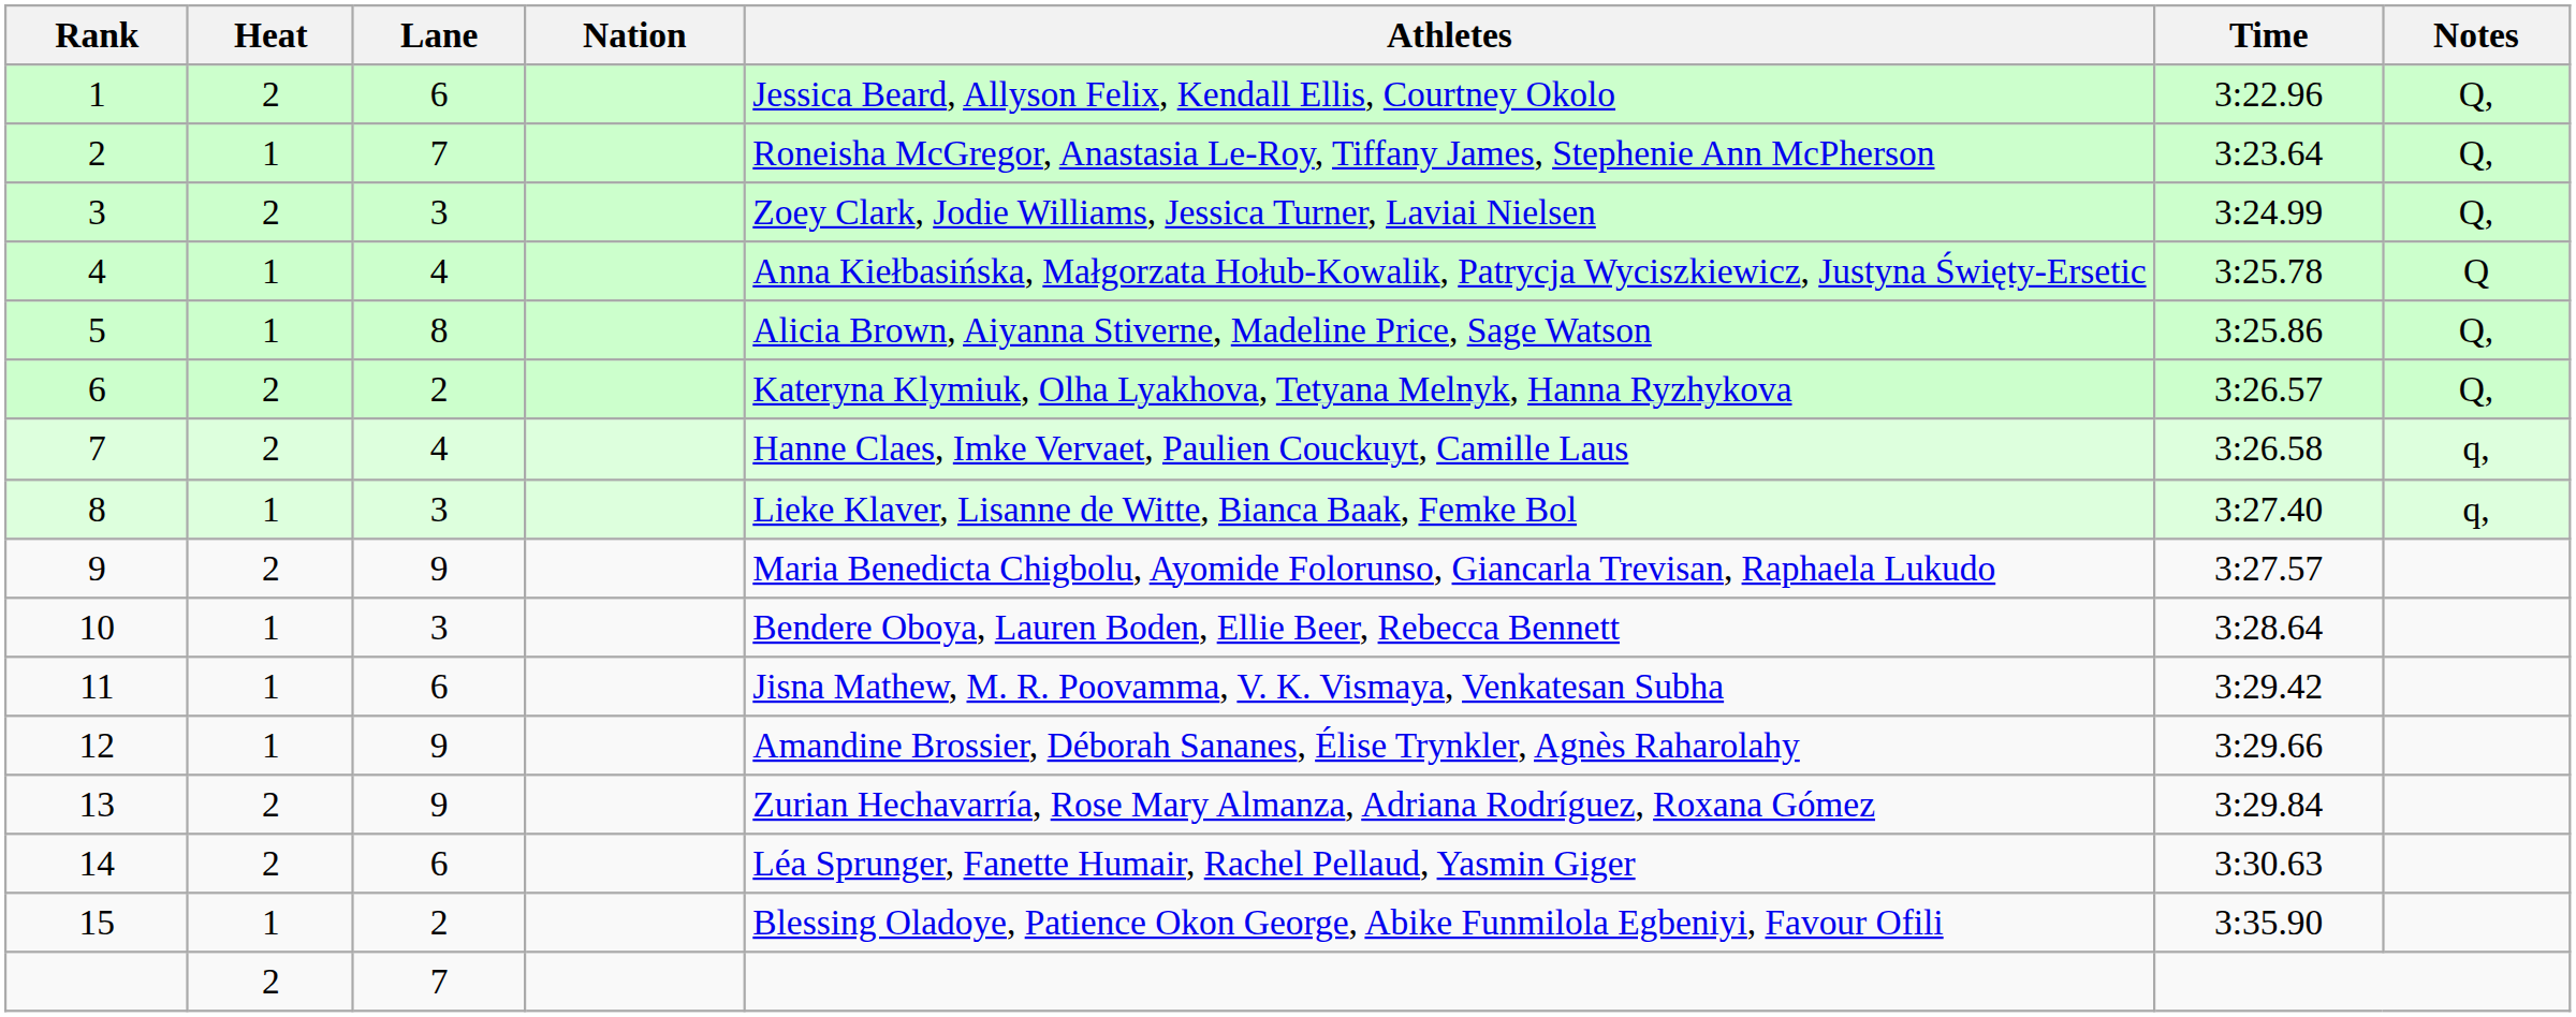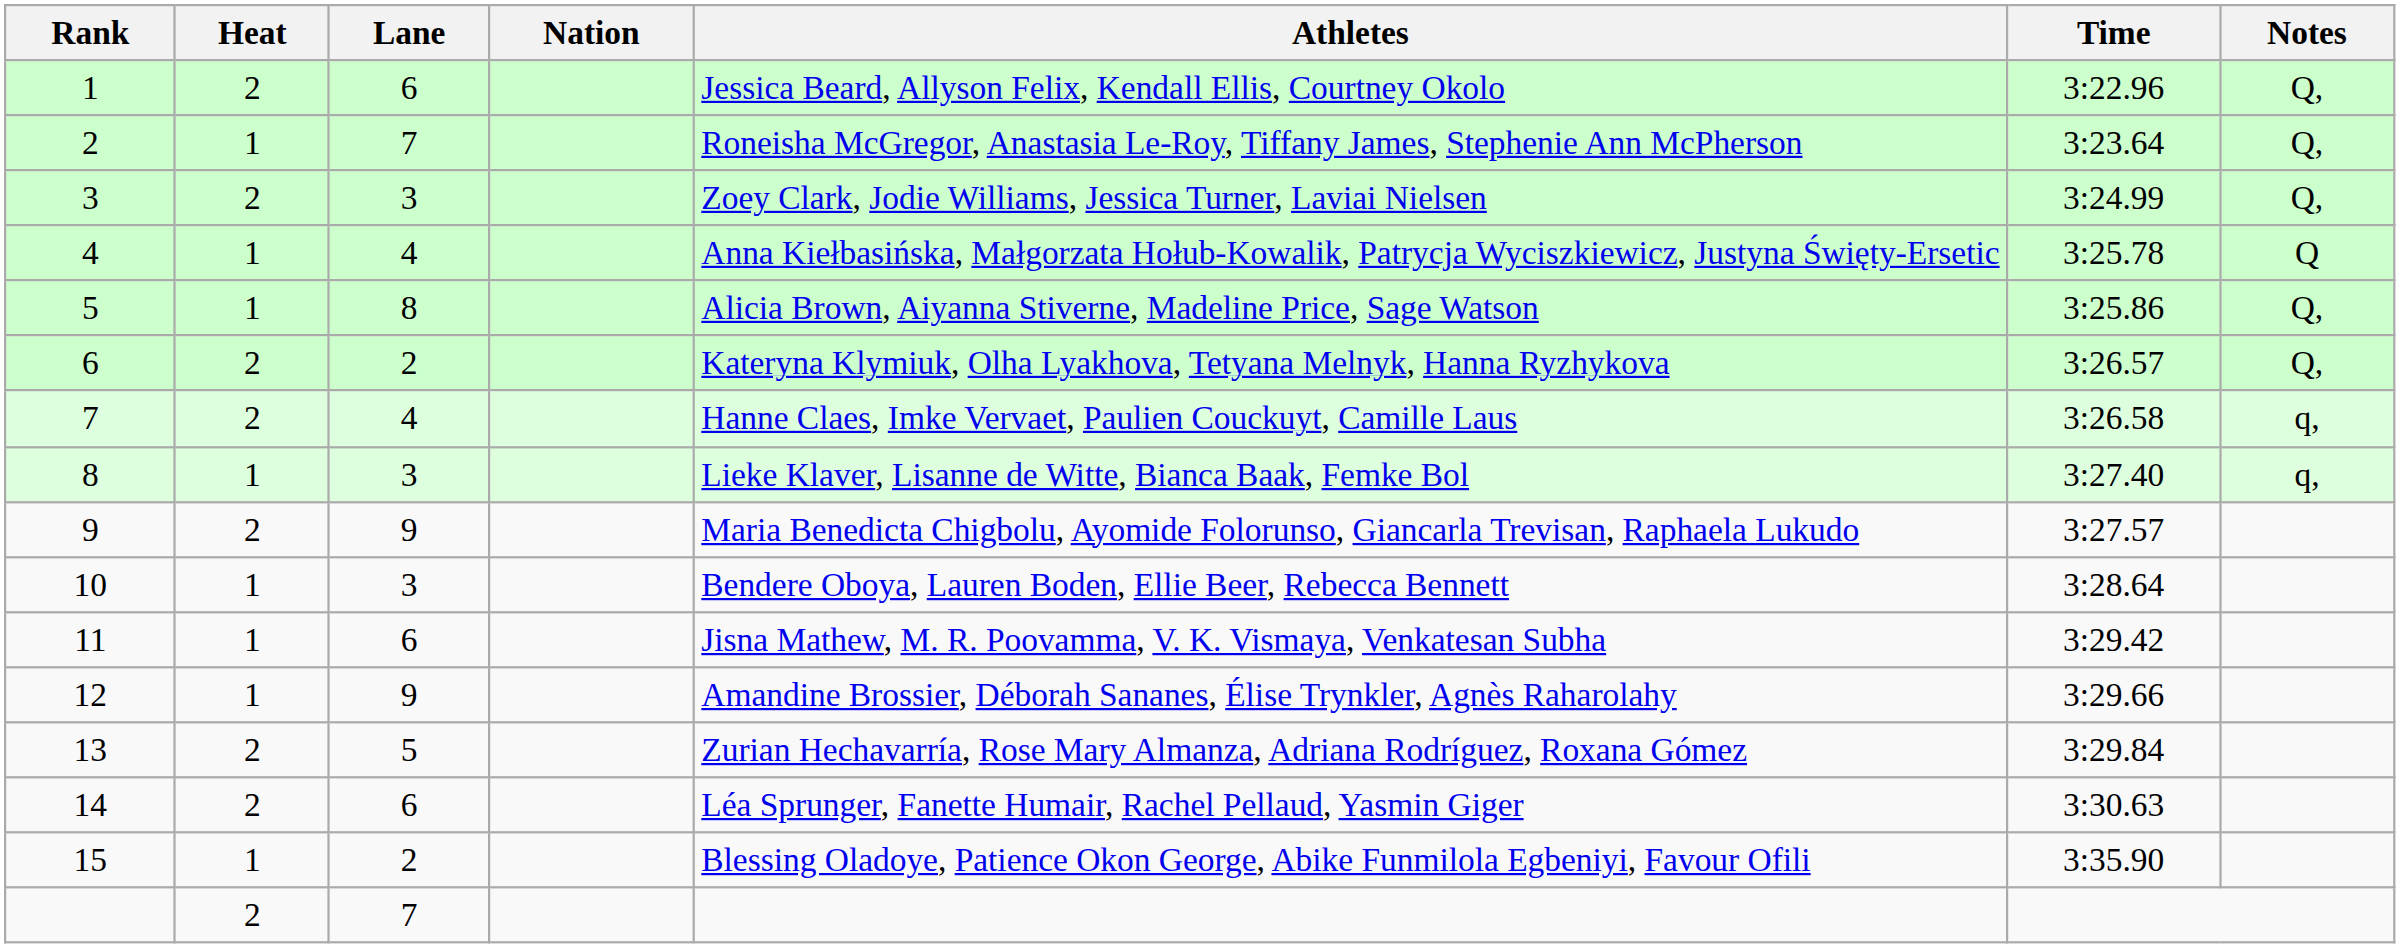13 | Lane: 9 -> 5
